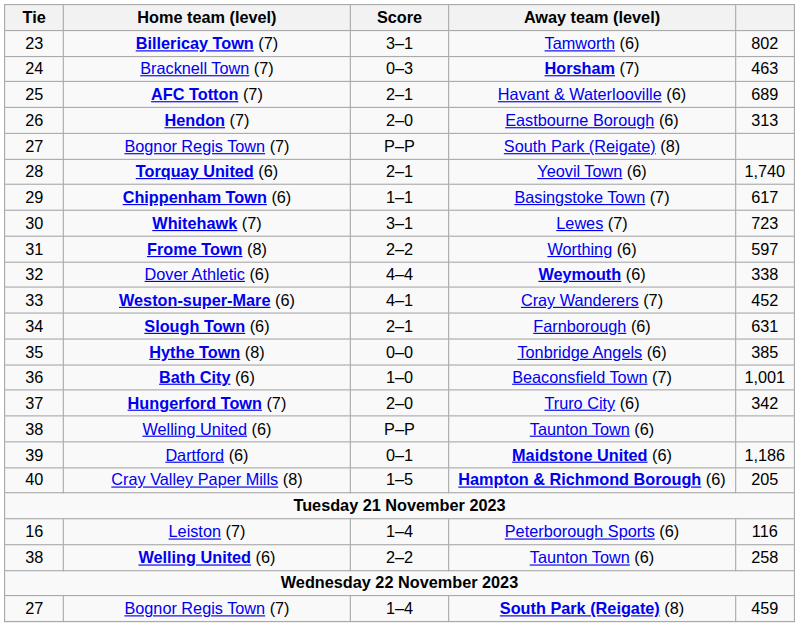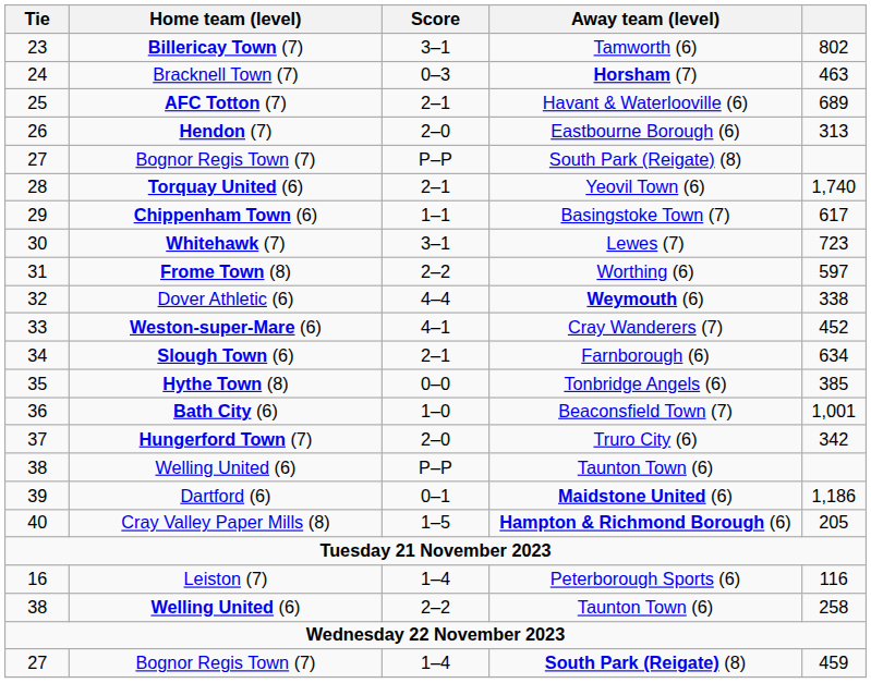Slough Town (6) | column 5: 631 -> 634
